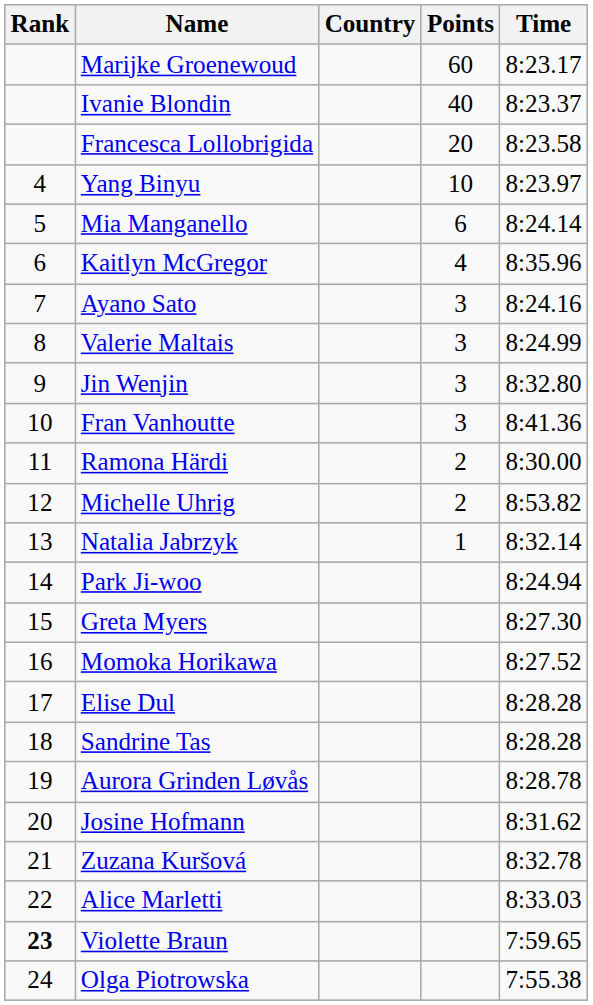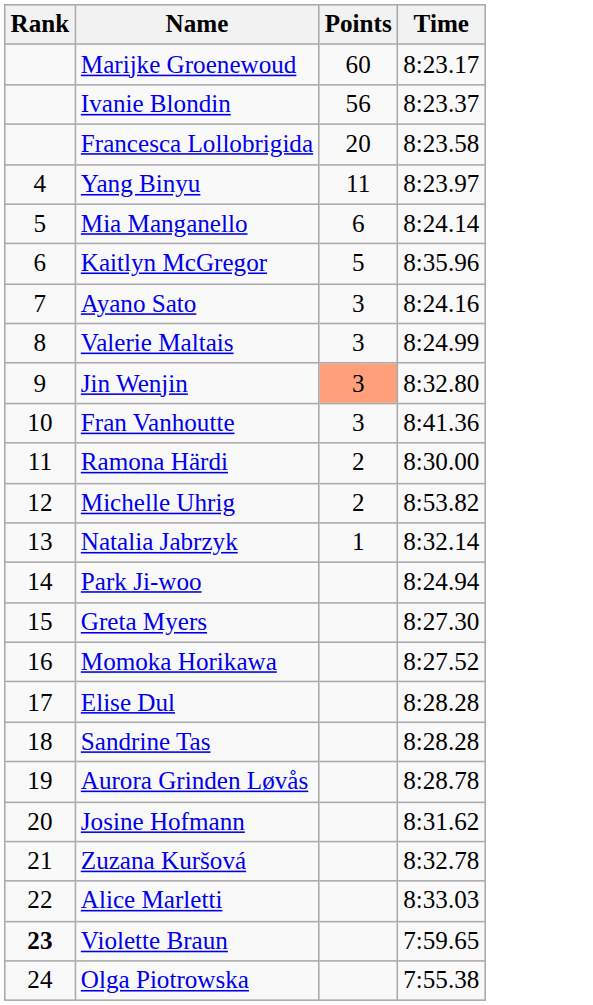- column: Country
Ivanie Blondin | Points: 40 -> 56
Yang Binyu | Points: 10 -> 11
Kaitlyn McGregor | Points: 4 -> 5
Jin Wenjin | Points: no background -> lightsalmon background
